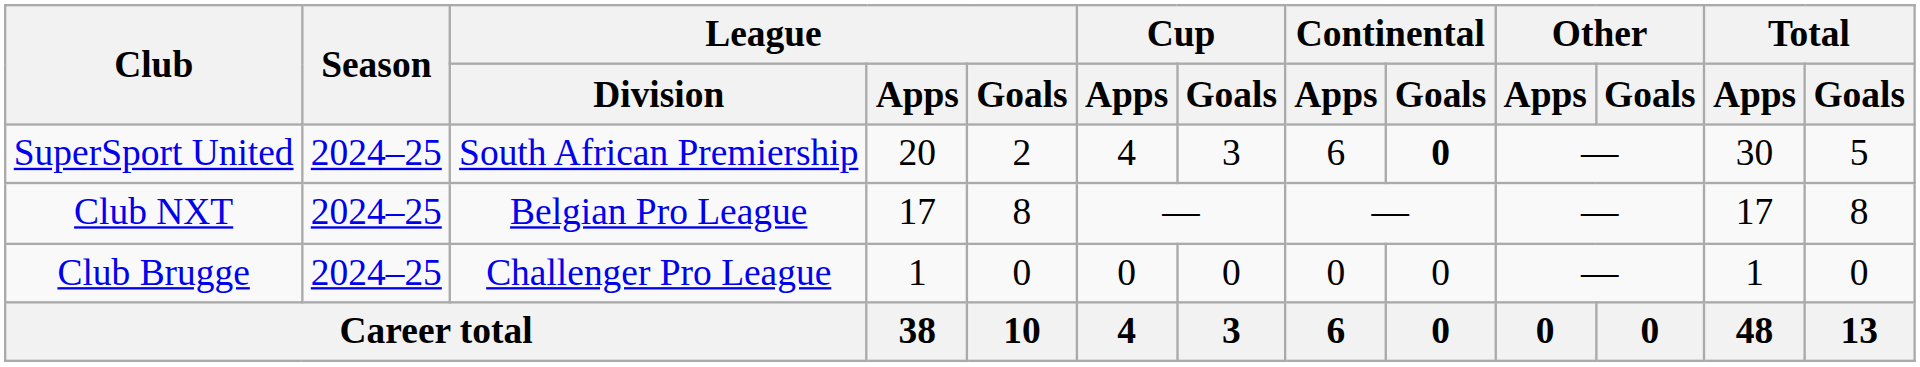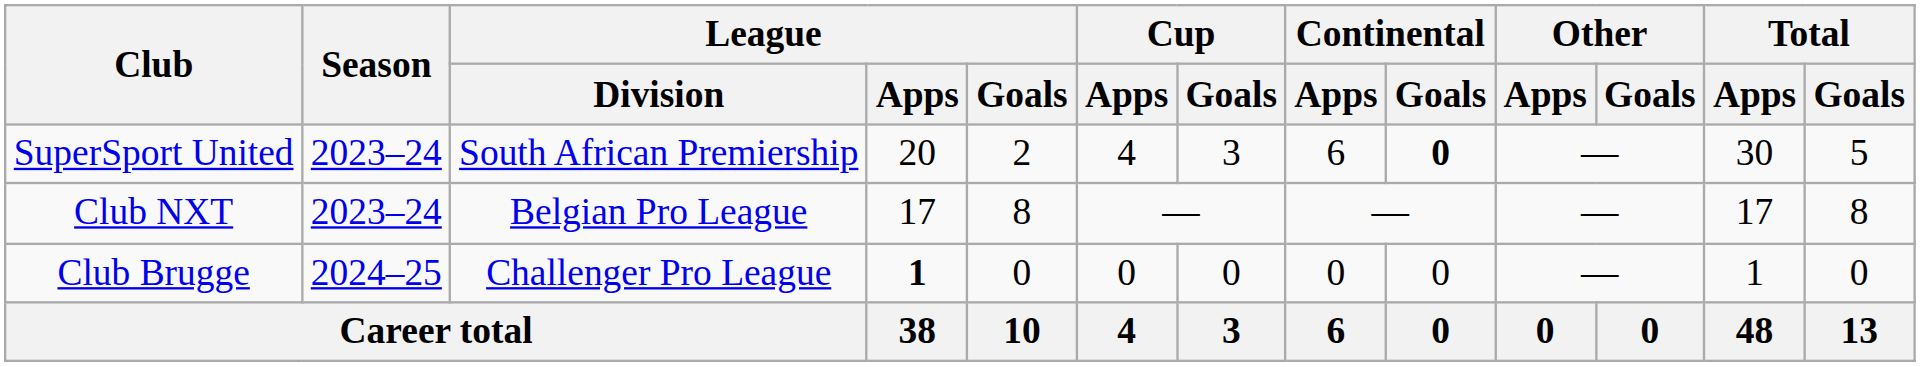SuperSport United | Season: 2024–25 -> 2023–24
Club NXT | Season: 2024–25 -> 2023–24
Club Brugge | League / Apps: normal -> bold
